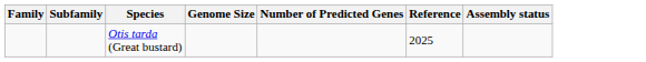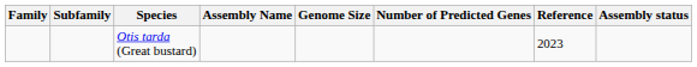+ column: Assembly Name
Otis tarda (Great bustard) | Reference: 2025 -> 2023
